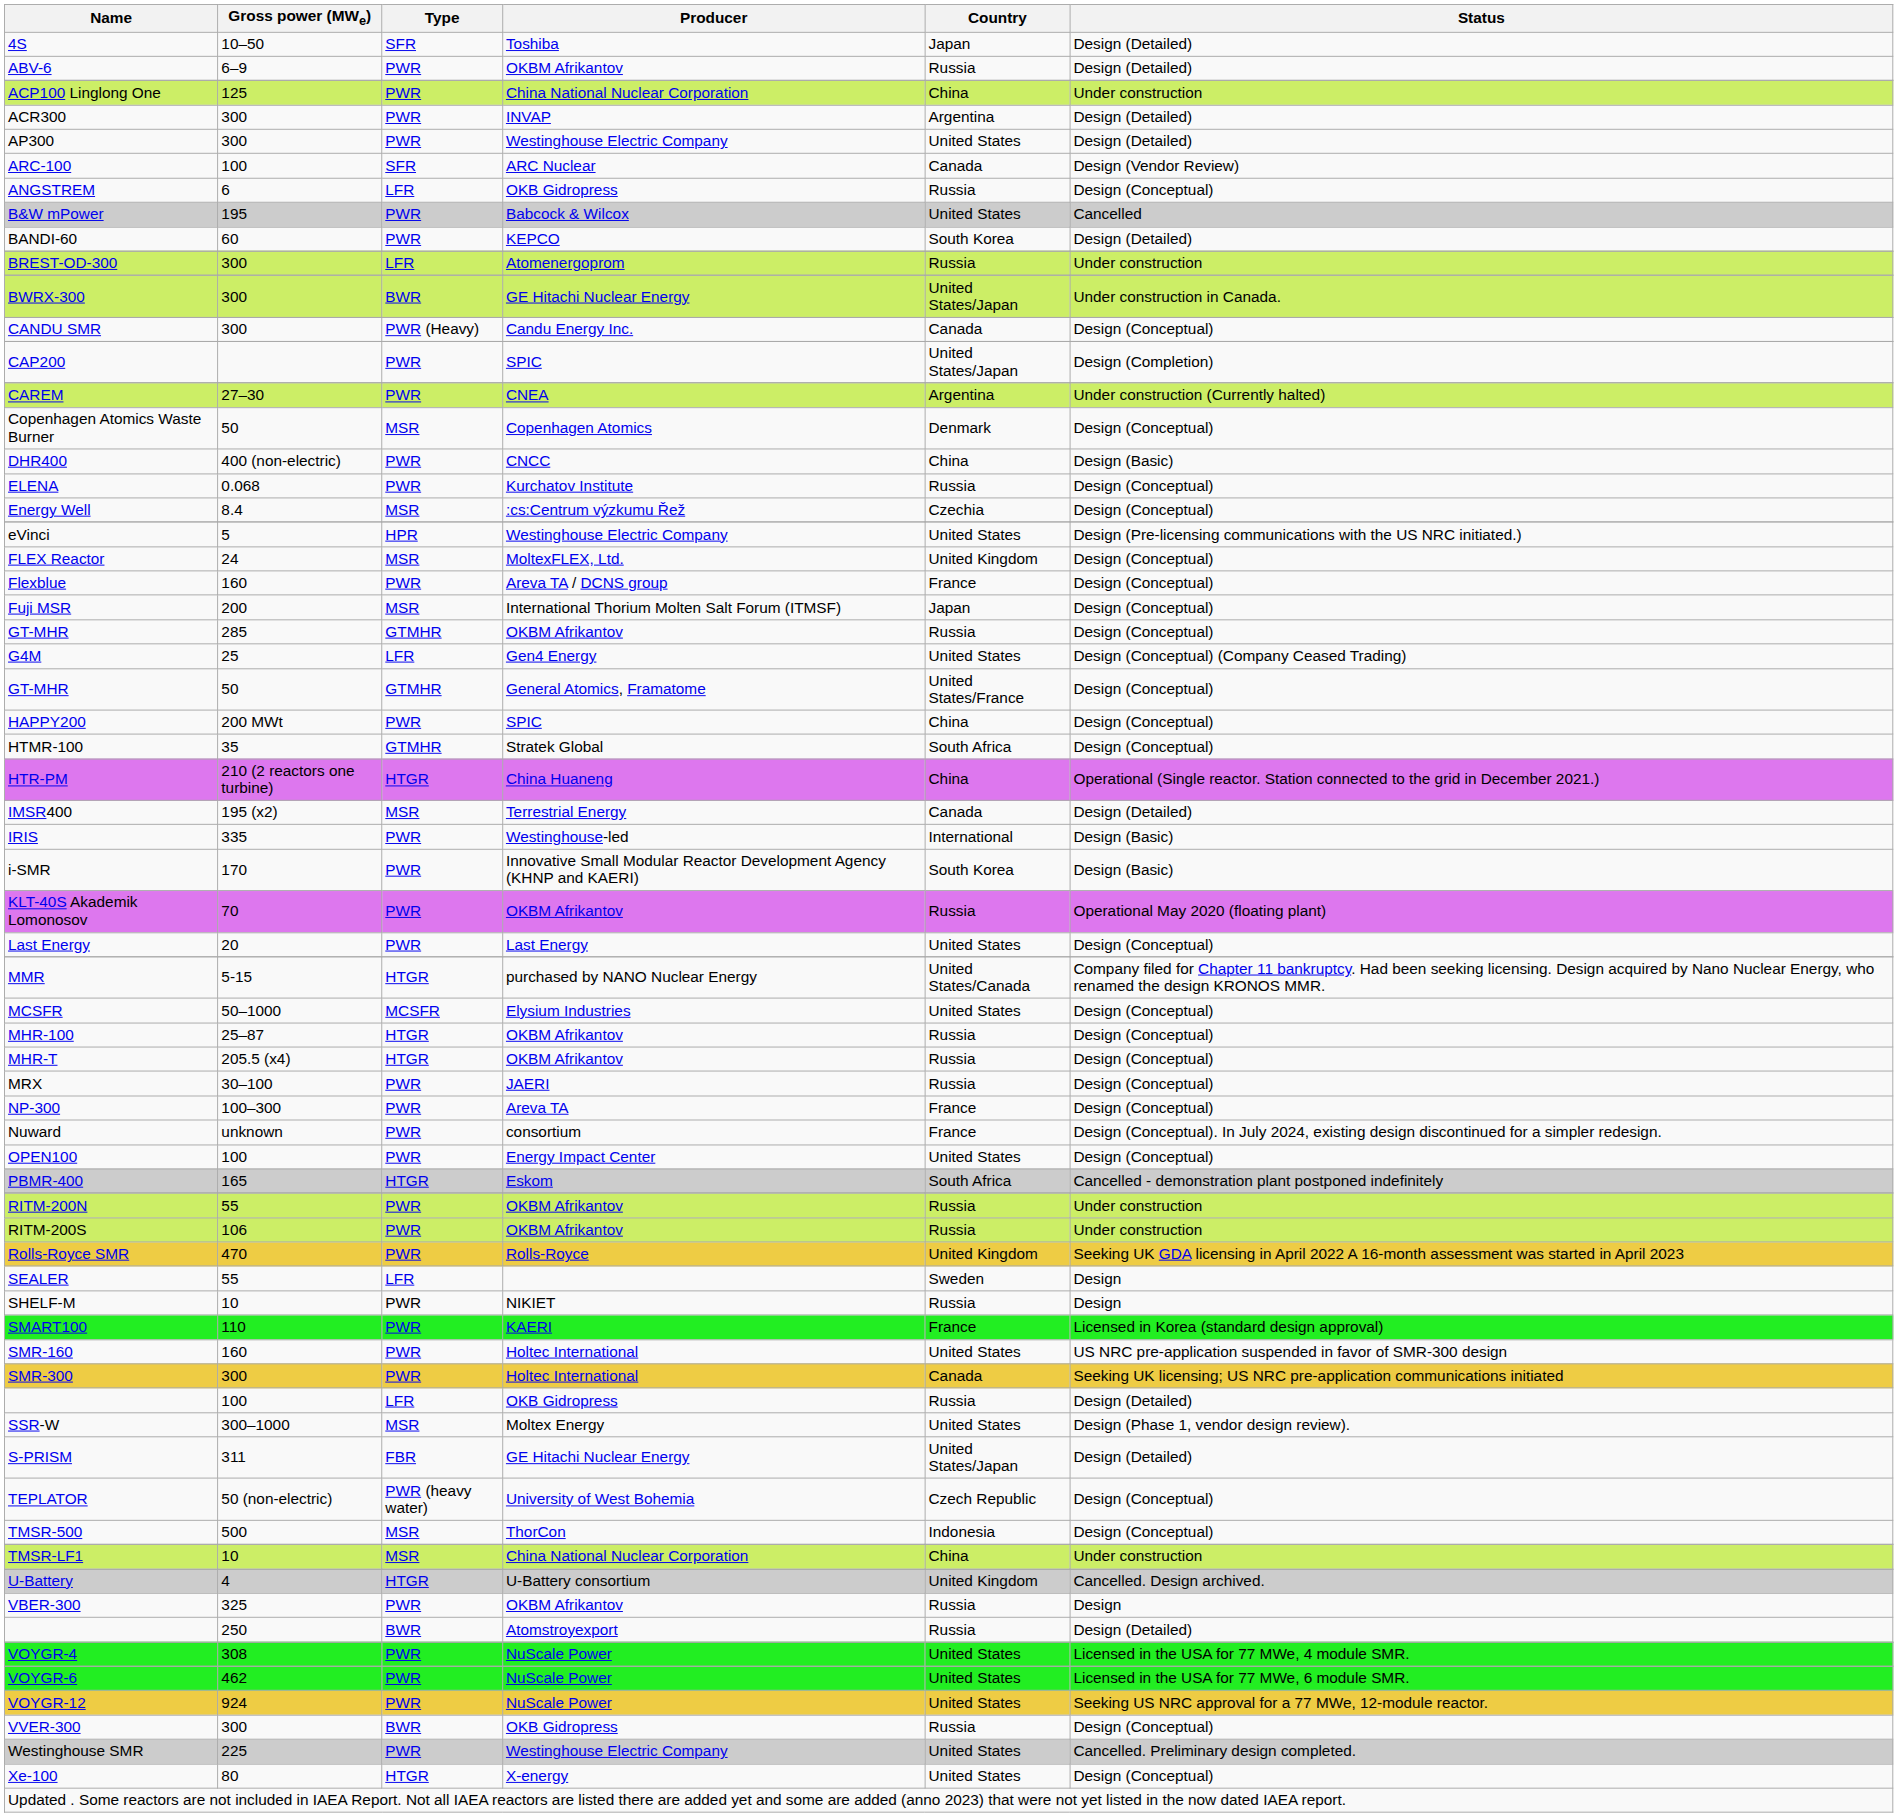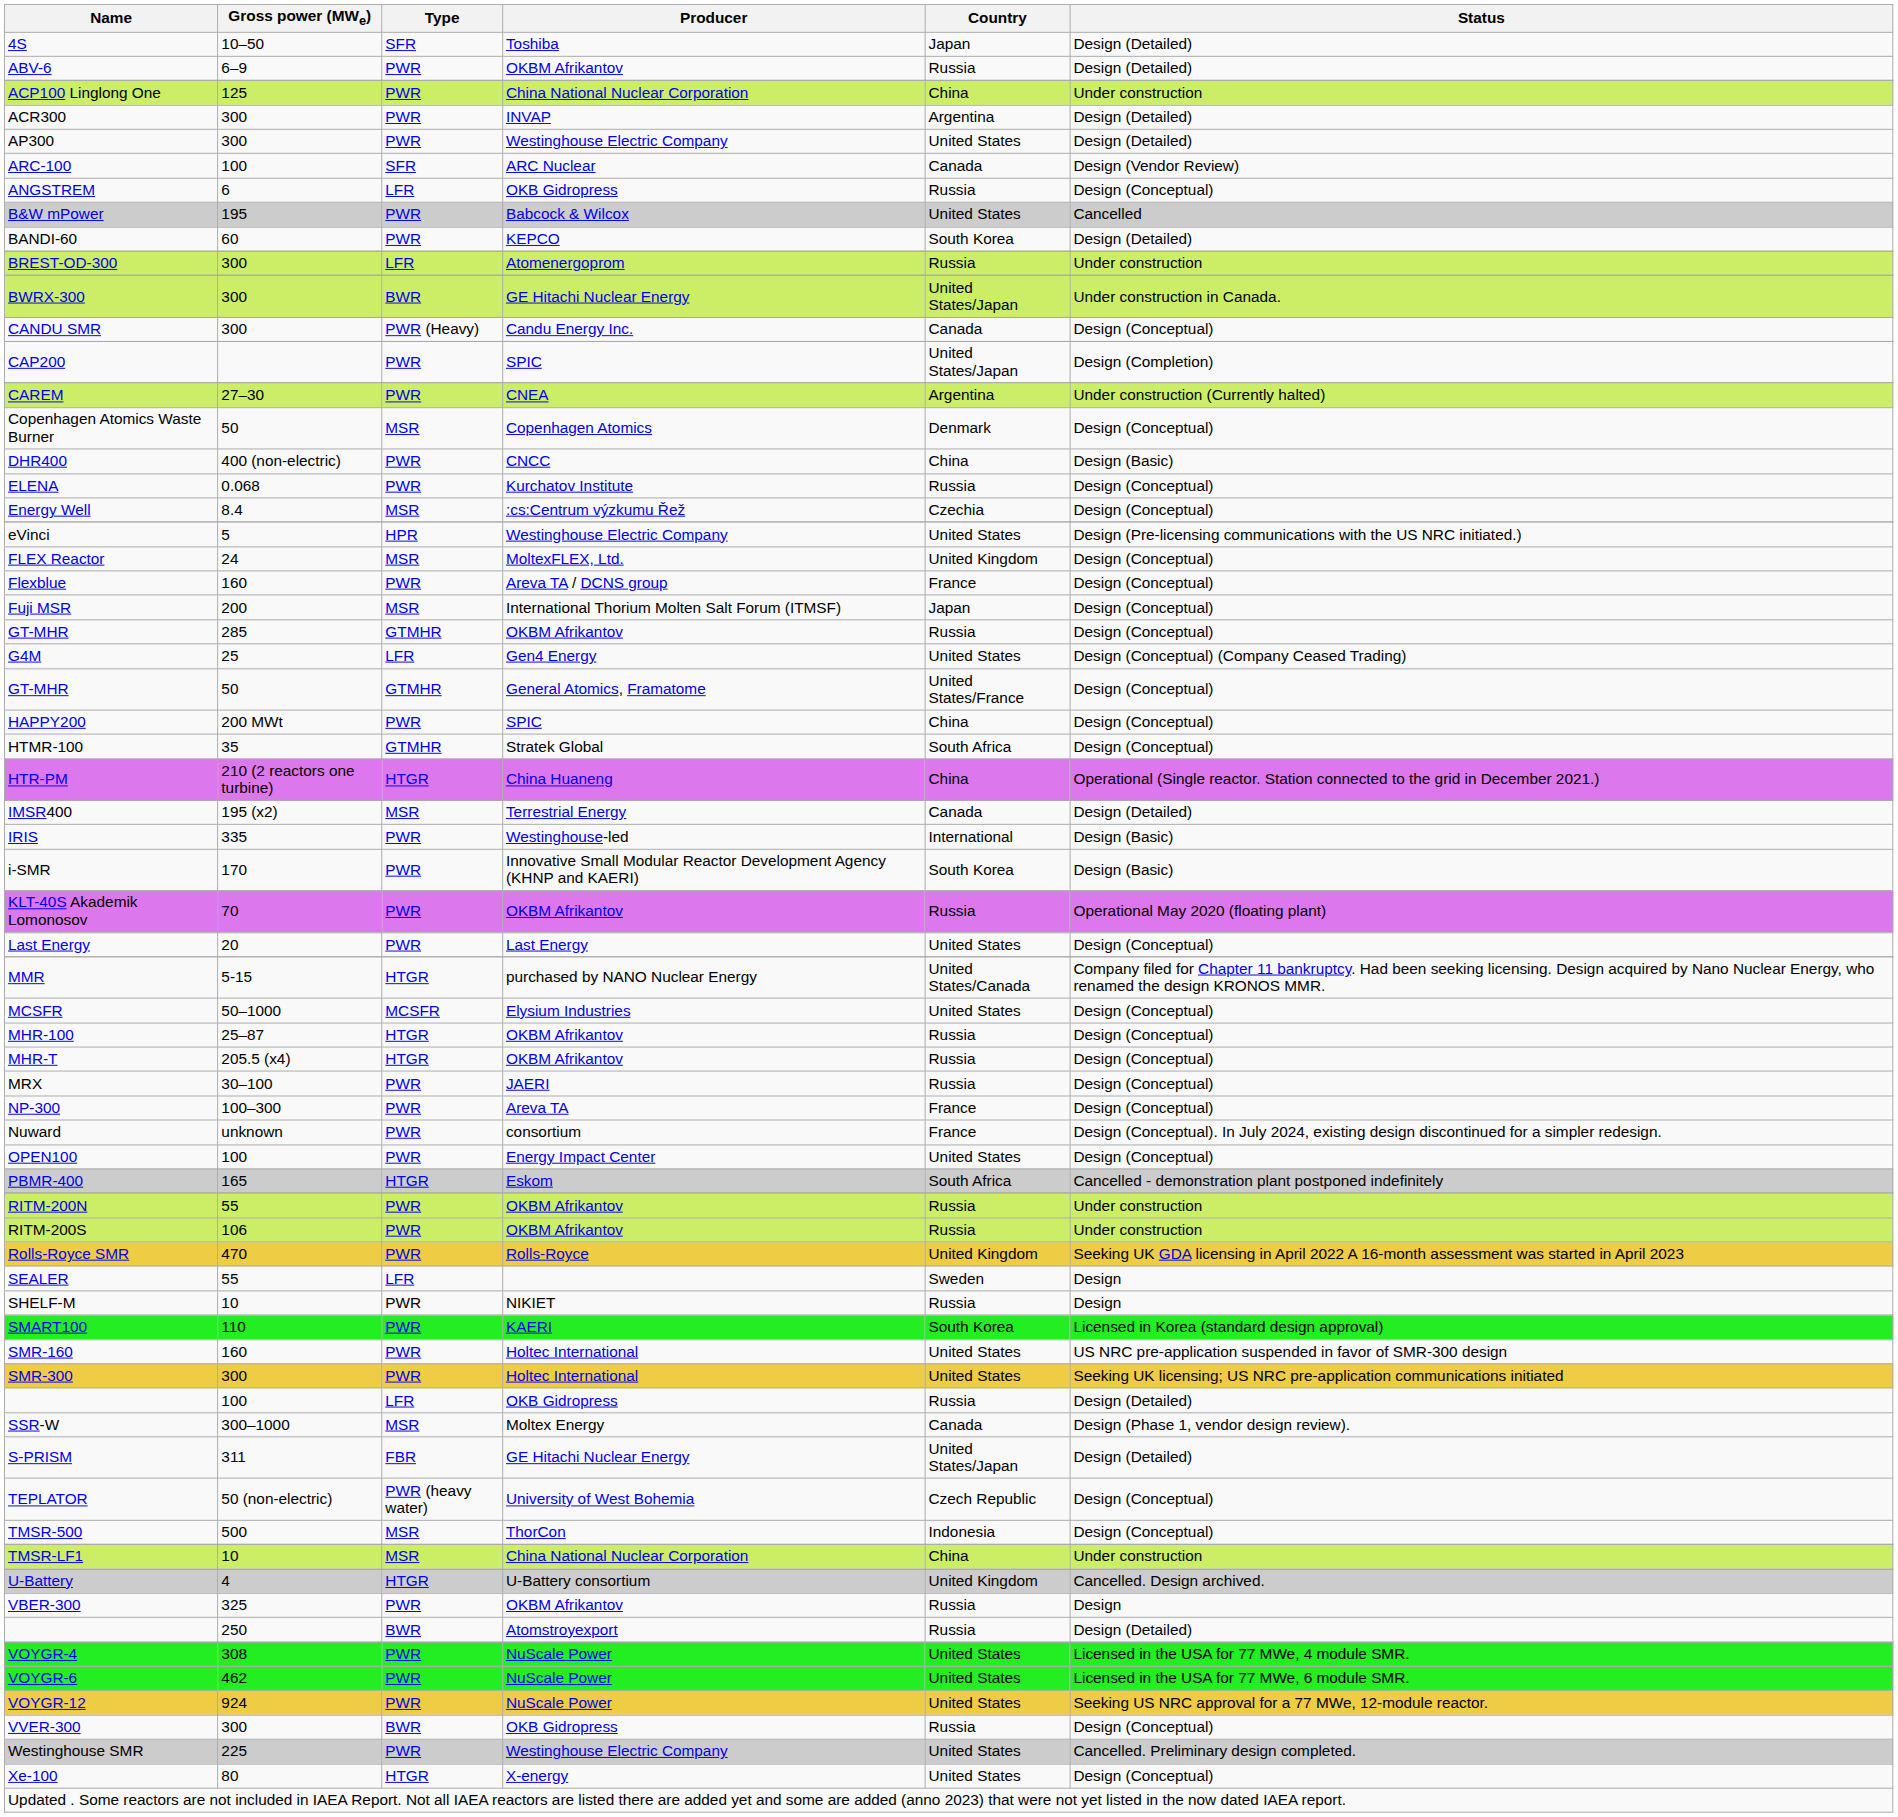SMART100 | Country: France -> South Korea
SMR-300 | Country: Canada -> United States
SSR-W | Country: United States -> Canada
